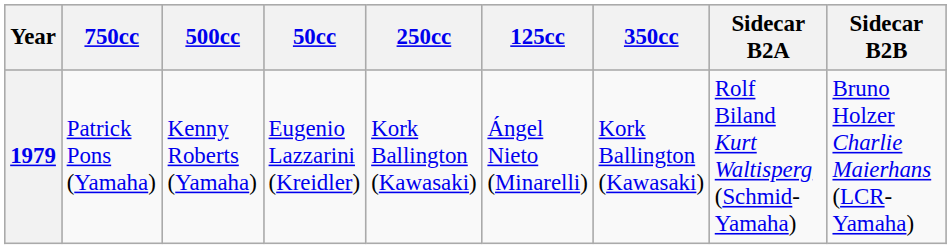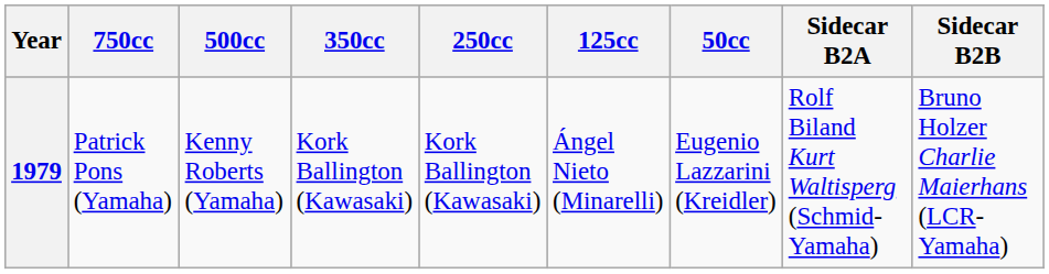columns swapped: 350cc <-> 50cc
